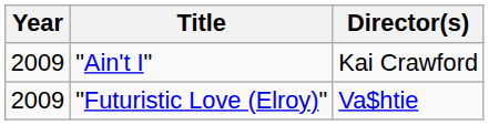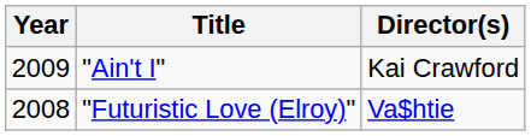"Futuristic Love (Elroy)" | Year: 2009 -> 2008
